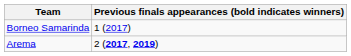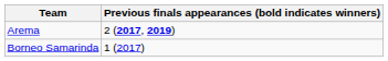rows swapped: Arema <-> Borneo Samarinda
